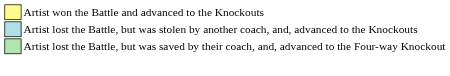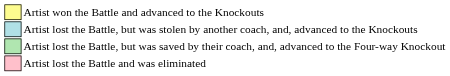+ row: Artist lost the Battle and was eliminated
